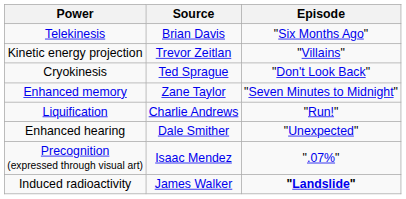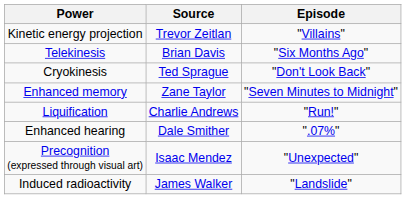rows swapped: Telekinesis <-> Kinetic energy projection
Enhanced hearing | Episode: "Unexpected" -> ".07%"
Precognition (expressed through visual art) | Episode: ".07%" -> "Unexpected"
Induced radioactivity | Episode: bold -> normal
